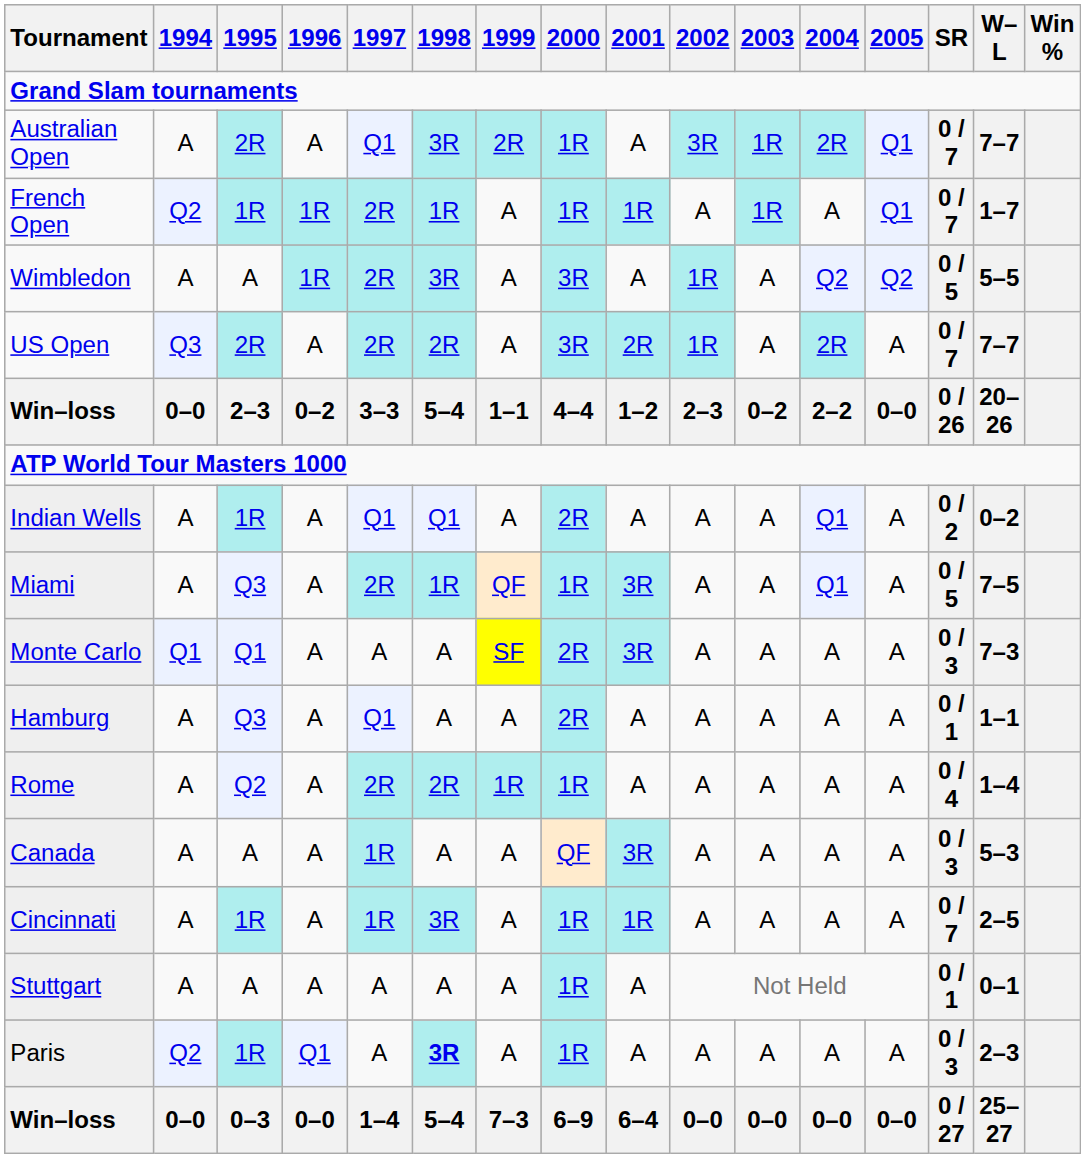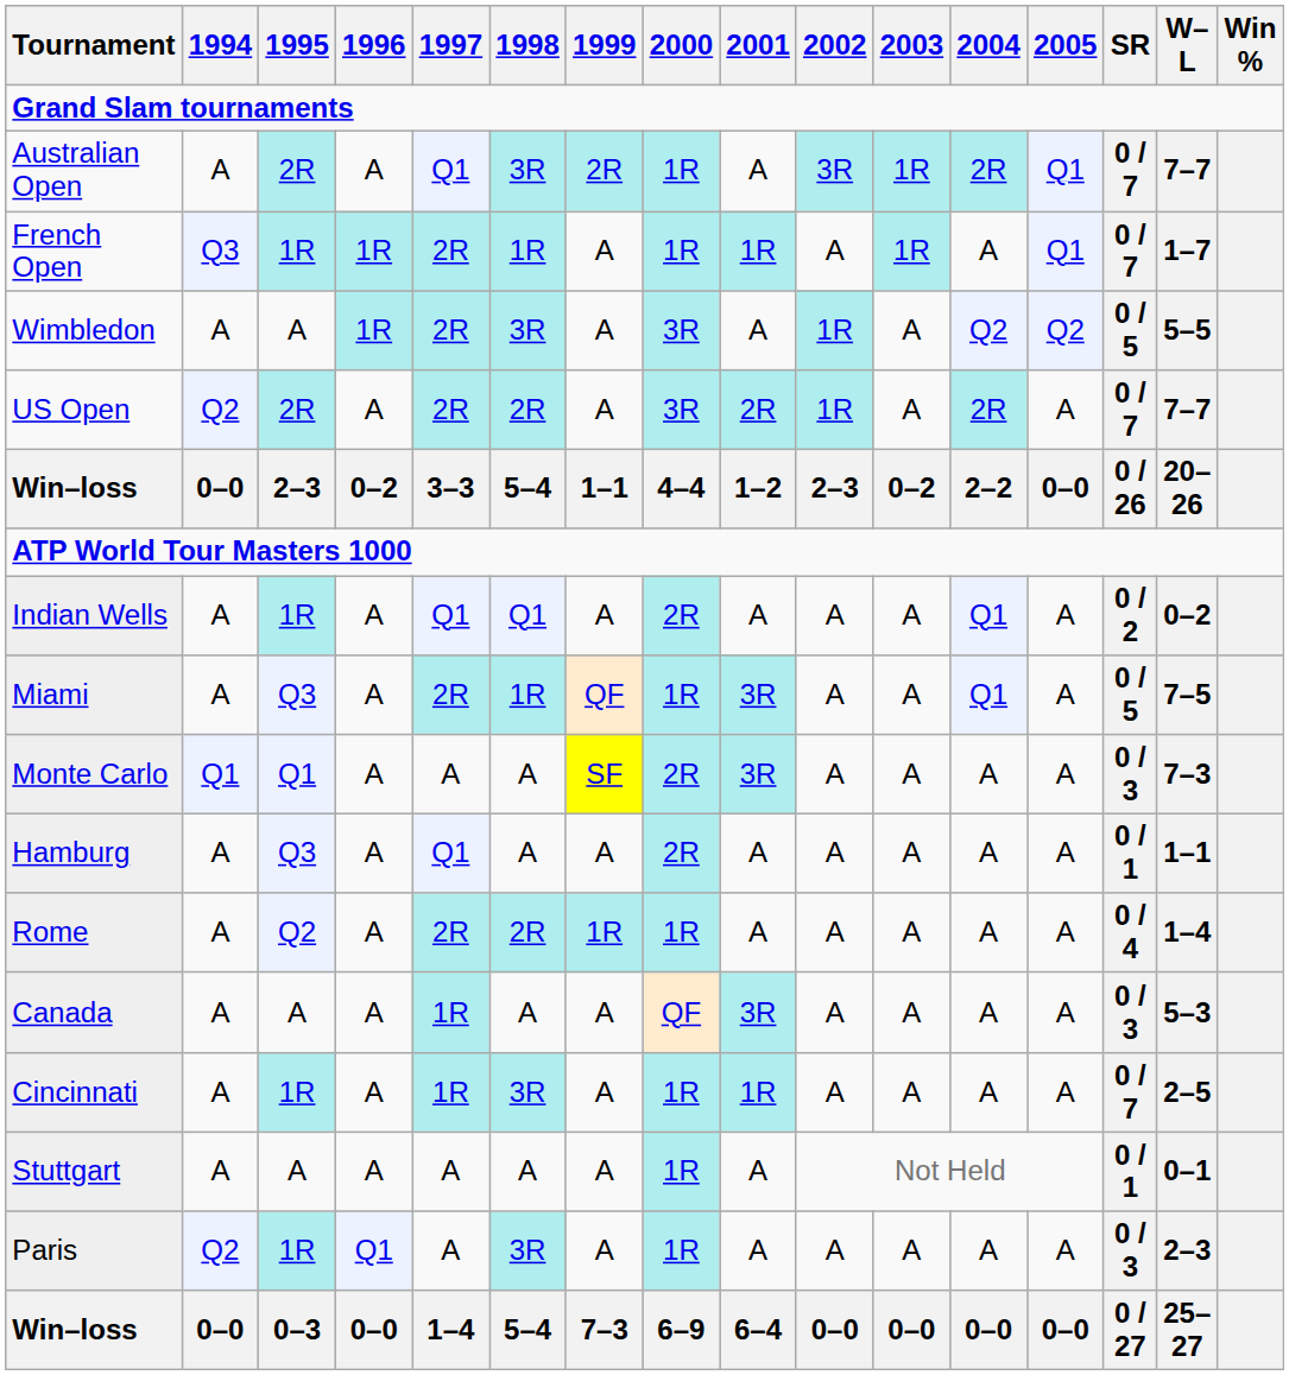French Open | 1994: Q2 -> Q3
US Open | 1994: Q3 -> Q2
Paris | 1998: bold -> normal
